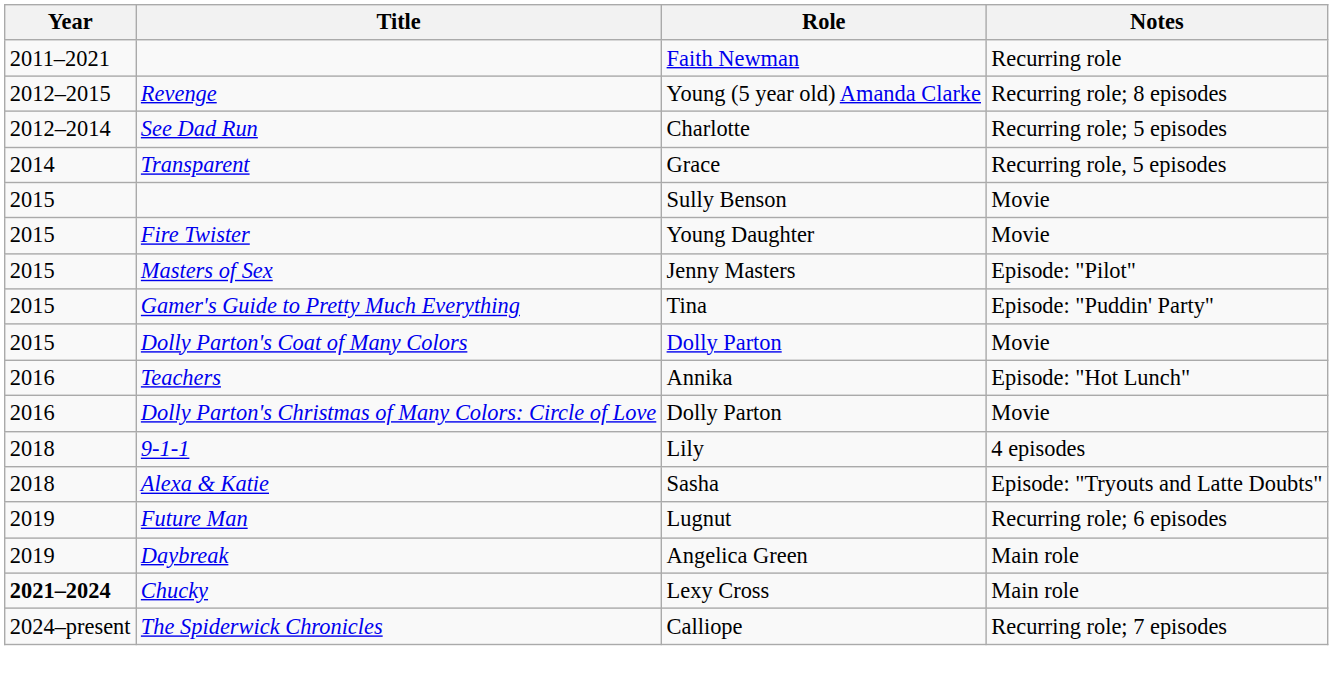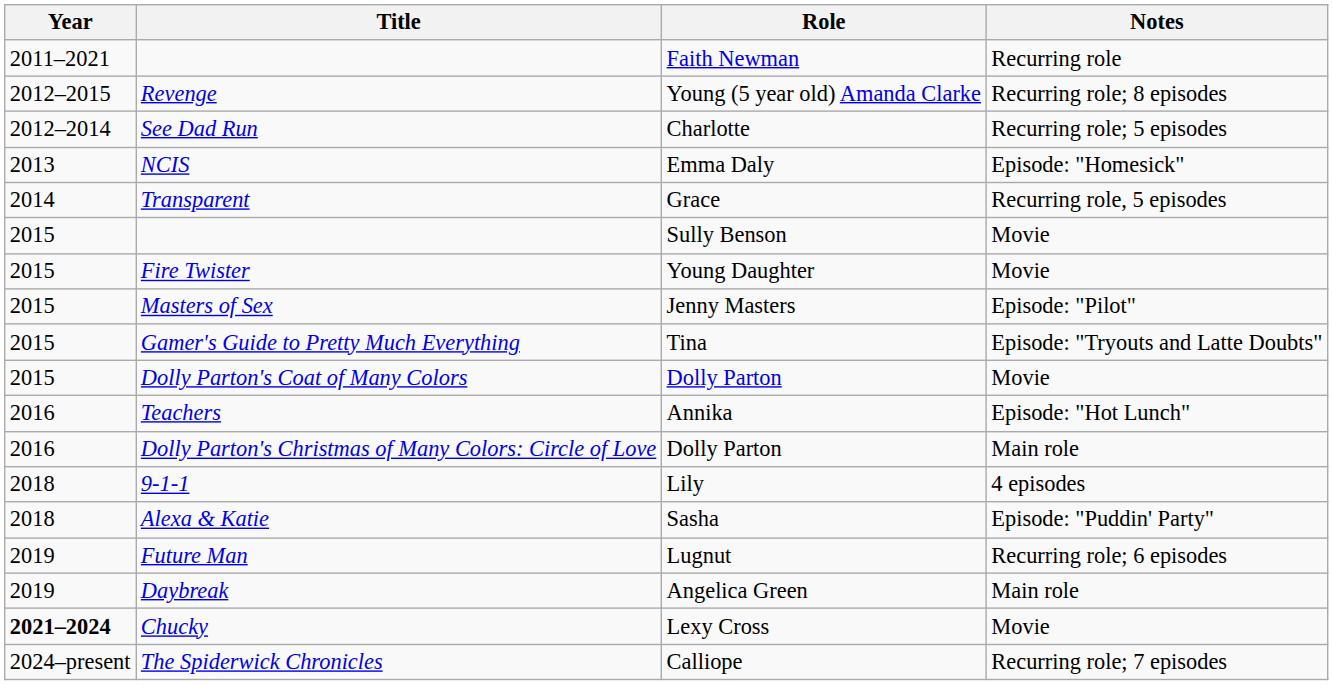+ row: 2013 | NCIS | Emma Daly | Episode: "Homesick"
Gamer's Guide to Pretty Much Everything | Notes: Episode: "Puddin' Party" -> Episode: "Tryouts and Latte Doubts"
Dolly Parton's Christmas of Many Colors: Circle of Love | Notes: Movie -> Main role
Alexa & Katie | Notes: Episode: "Tryouts and Latte Doubts" -> Episode: "Puddin' Party"
Chucky | Notes: Main role -> Movie
